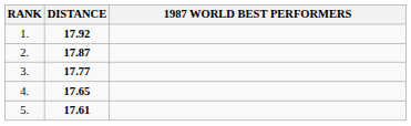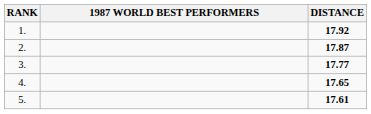columns swapped: 1987 WORLD BEST PERFORMERS <-> DISTANCE
